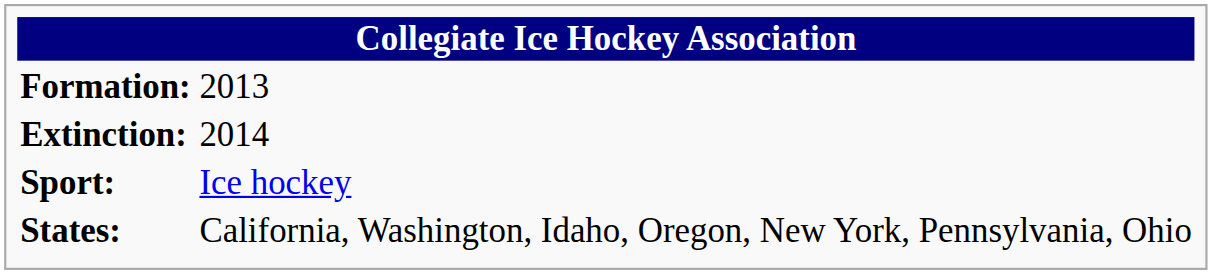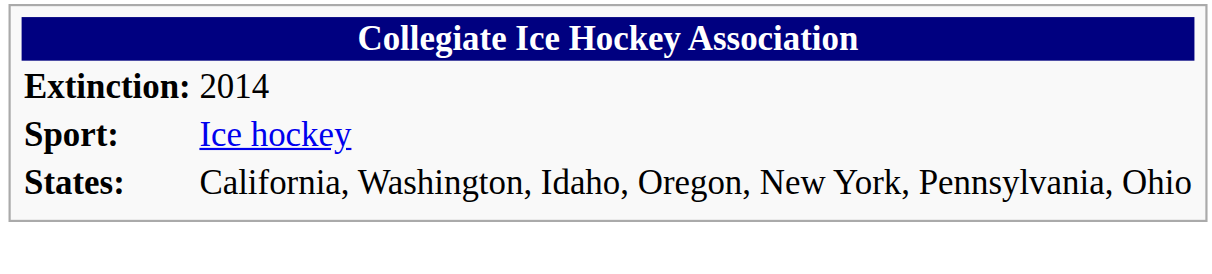- row: Formation: | 2013
